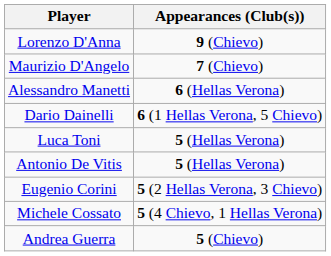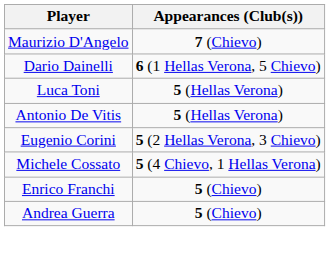- row: Lorenzo D'Anna | 9 (Chievo)
- row: Alessandro Manetti | 6 (Hellas Verona)
+ row: Enrico Franchi | 5 (Chievo)
